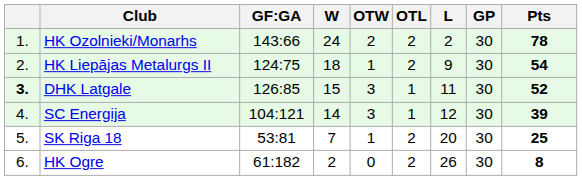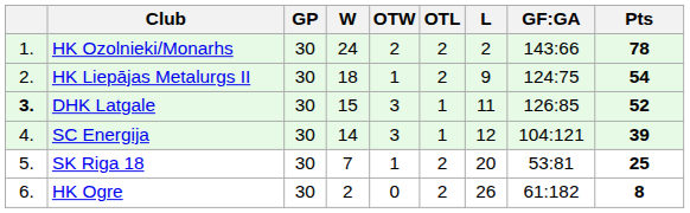columns swapped: GP <-> GF:GA
